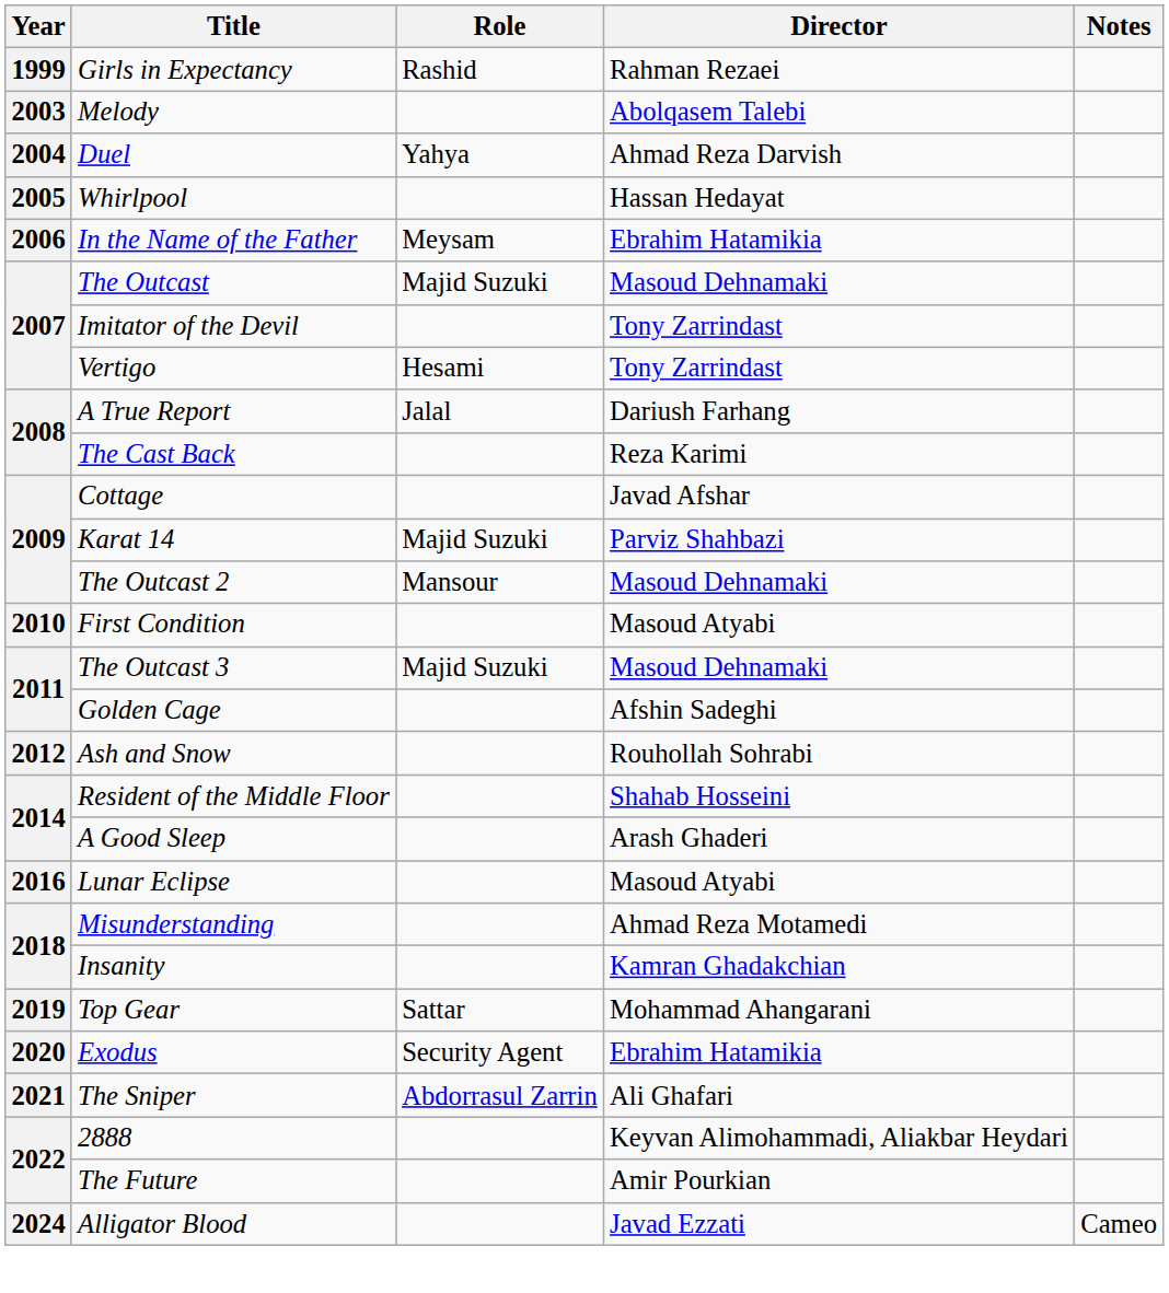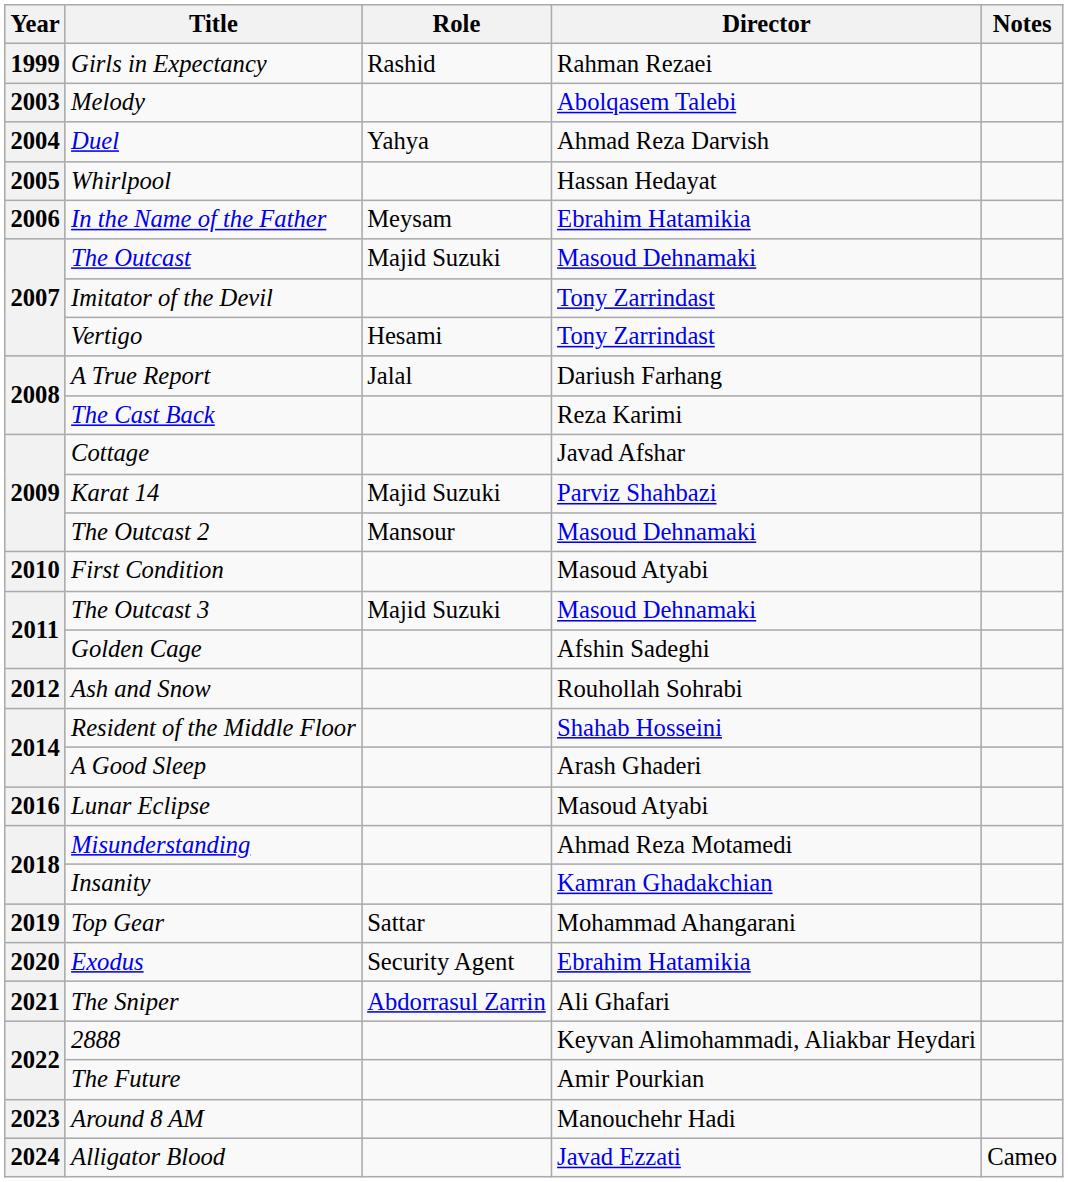+ row: 2023 | Around 8 AM | Manouchehr Hadi
